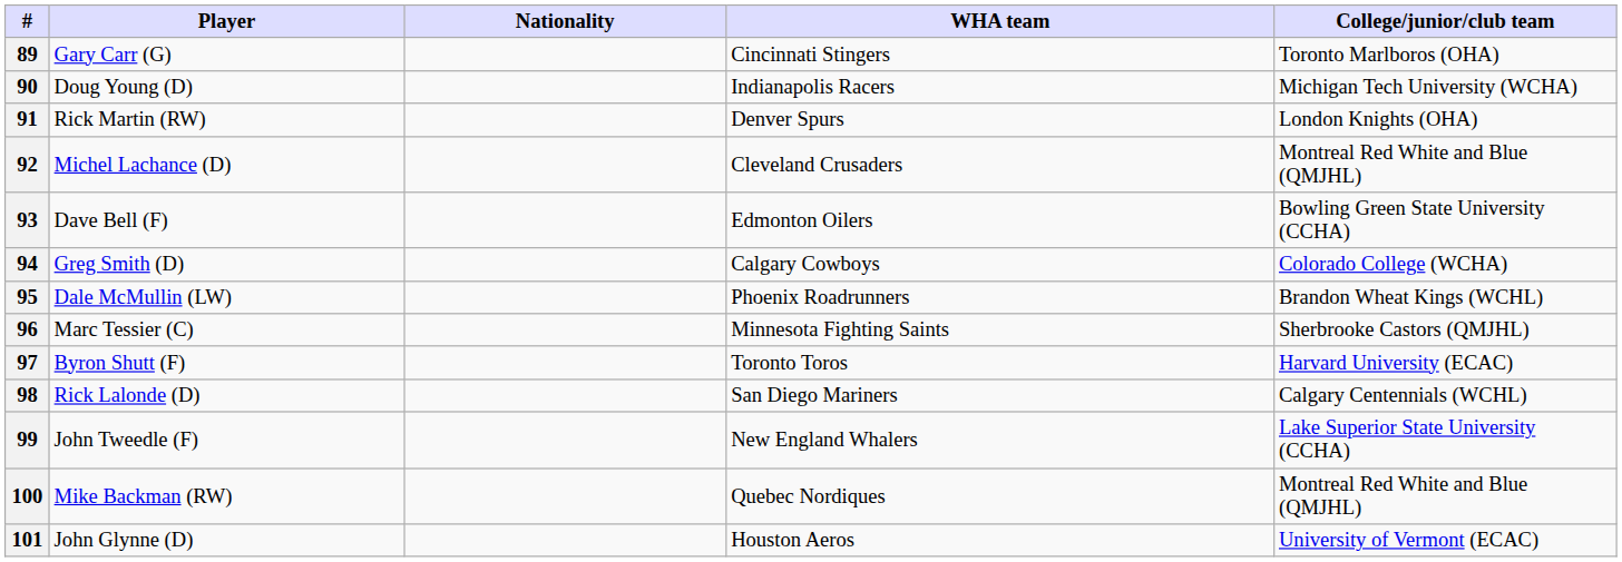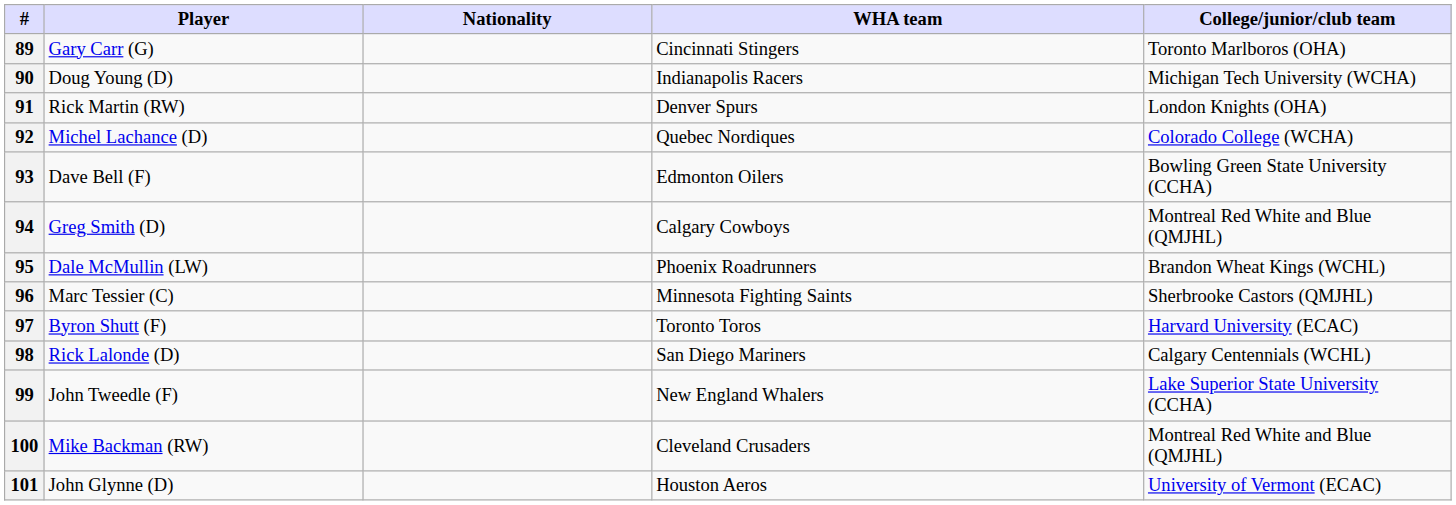92 | WHA team: Cleveland Crusaders -> Quebec Nordiques
92 | College/junior/club team: Montreal Red White and Blue (QMJHL) -> Colorado College (WCHA)
94 | College/junior/club team: Colorado College (WCHA) -> Montreal Red White and Blue (QMJHL)
100 | WHA team: Quebec Nordiques -> Cleveland Crusaders
